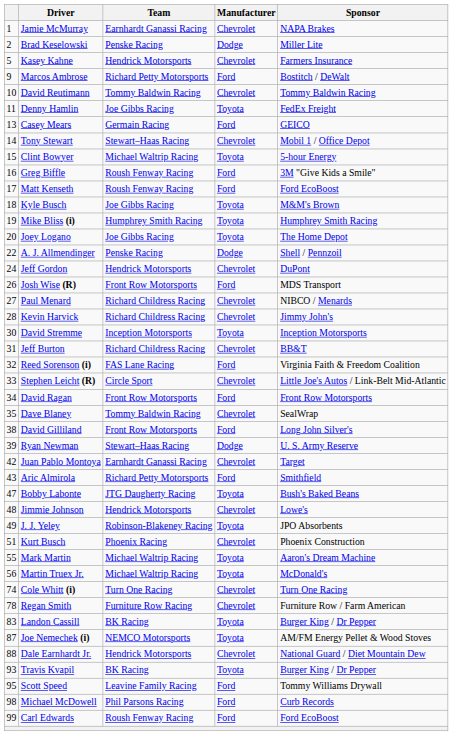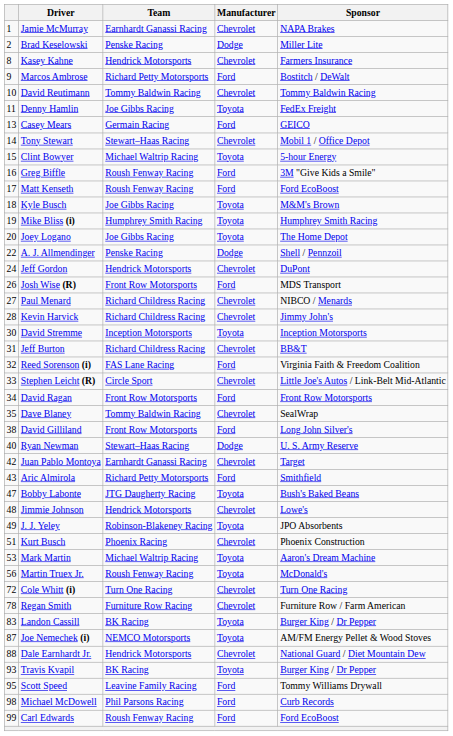Kasey Kahne | column 1: 5 -> 8
Ryan Newman | column 1: 39 -> 40
Mark Martin | column 1: 55 -> 53
Martin Truex Jr. | Team: Michael Waltrip Racing -> Roush Fenway Racing
Cole Whitt (i) | column 1: 74 -> 72
